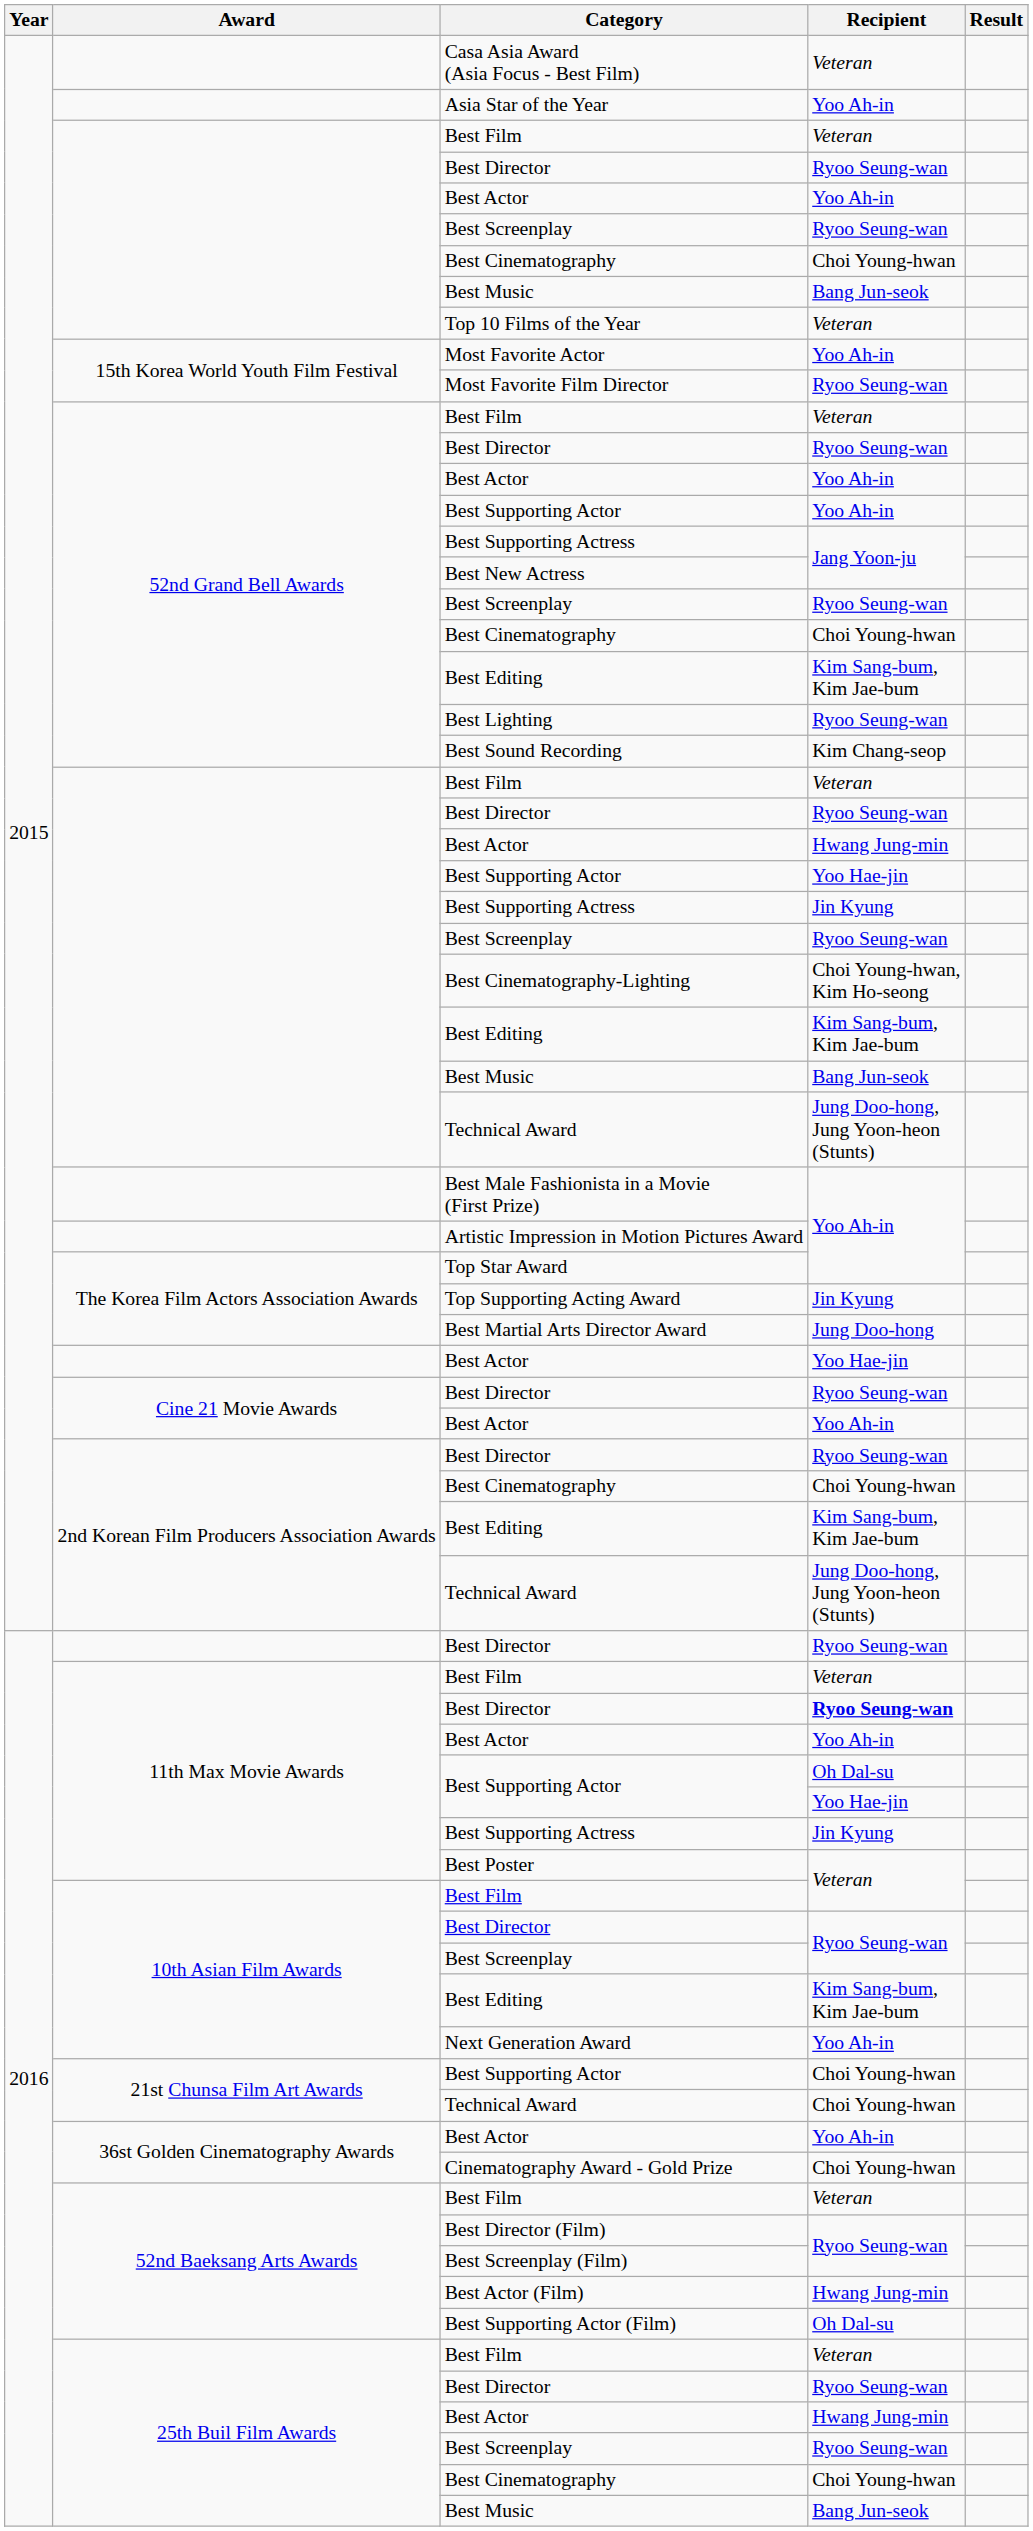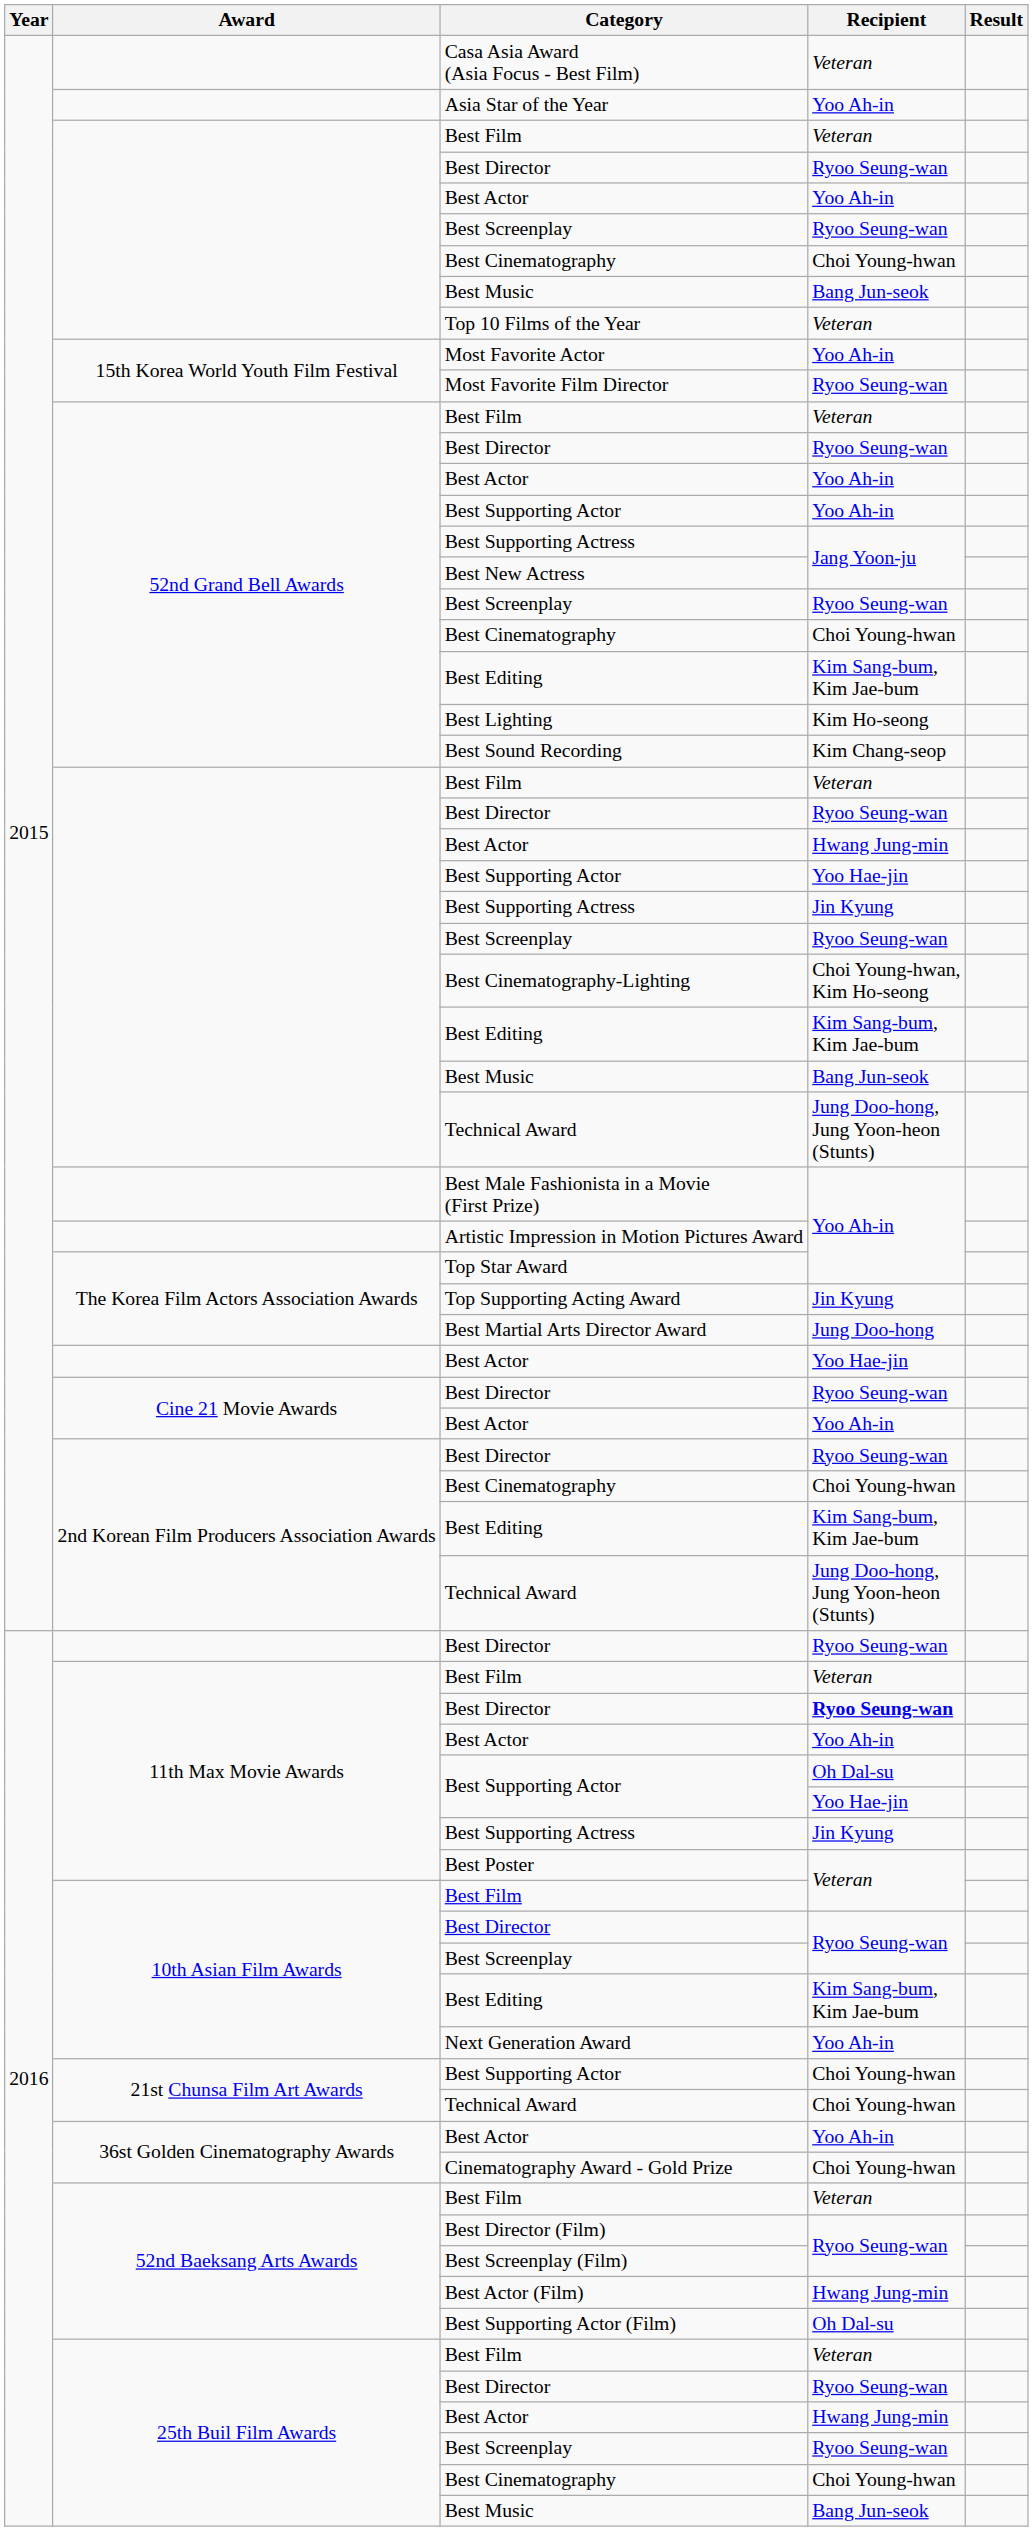Best Lighting | Recipient: Ryoo Seung-wan -> Kim Ho-seong
